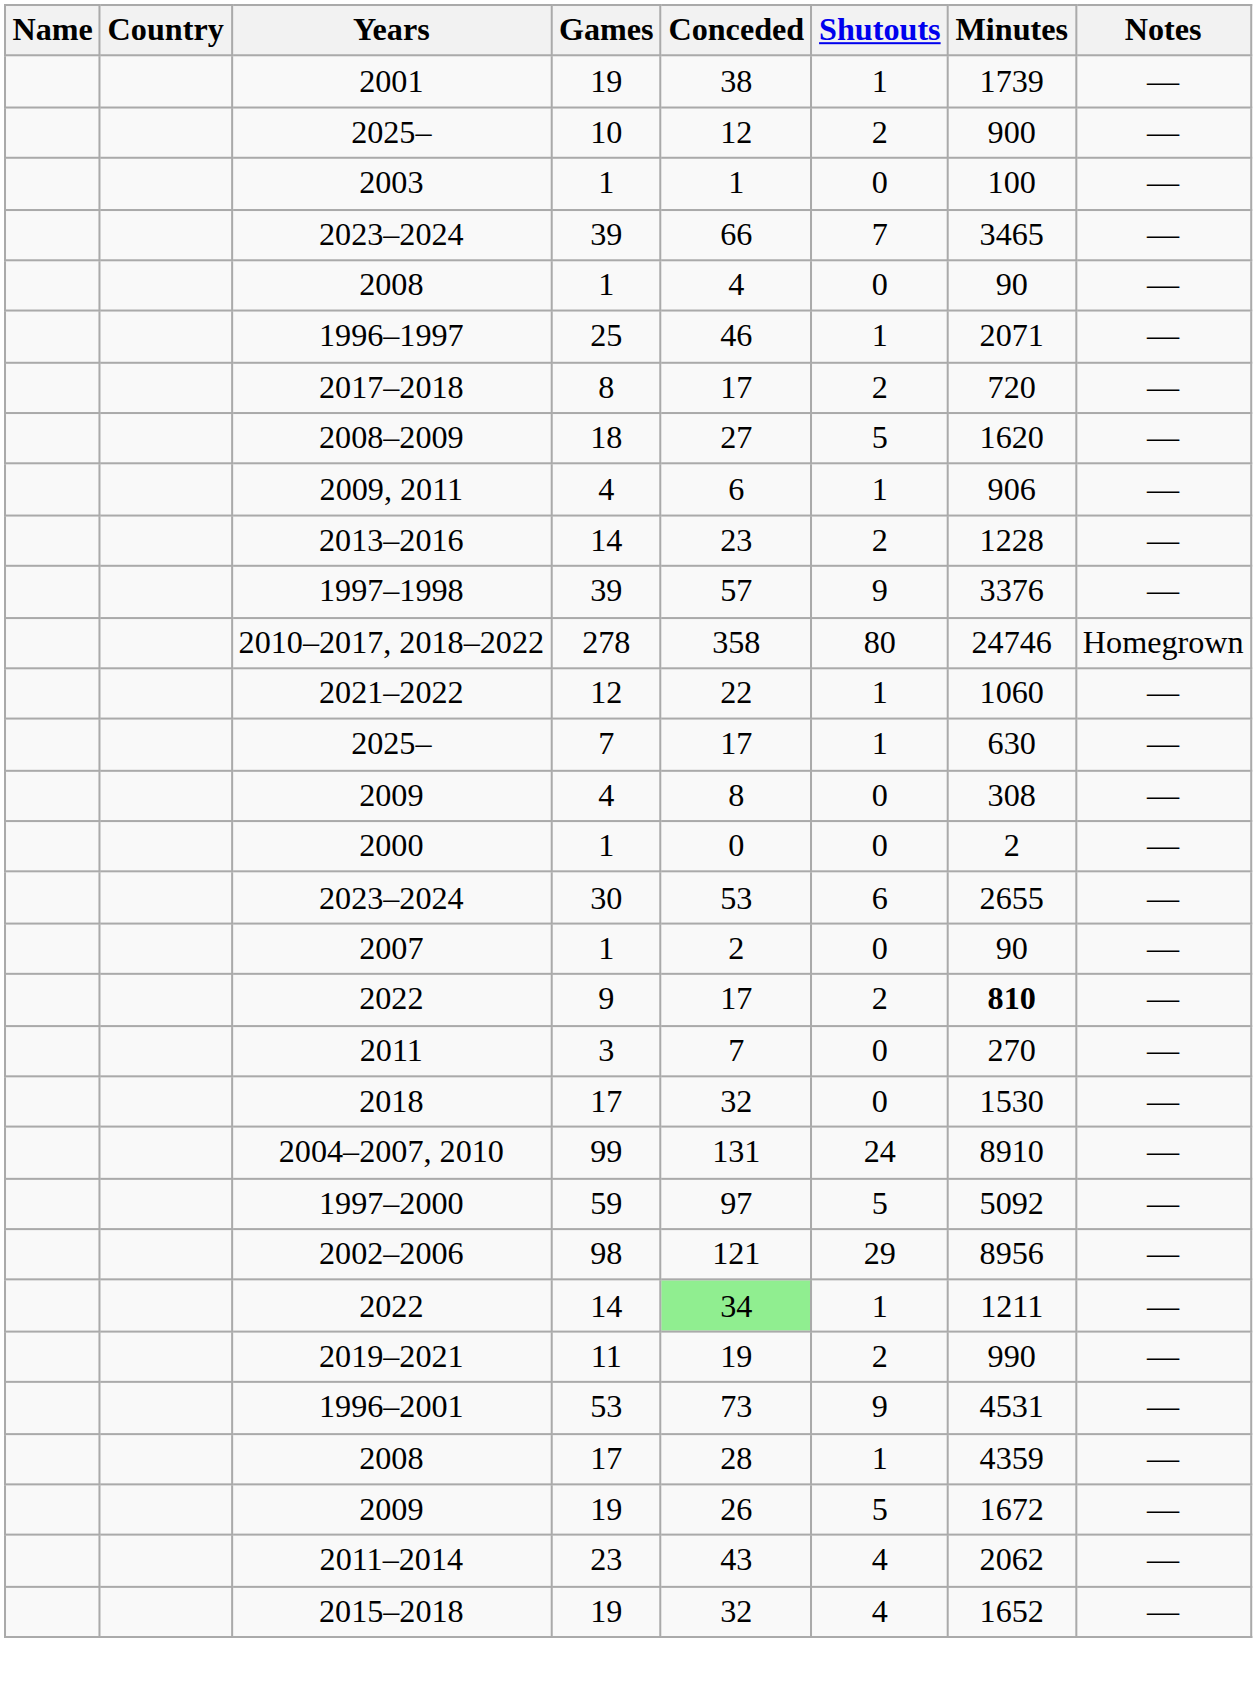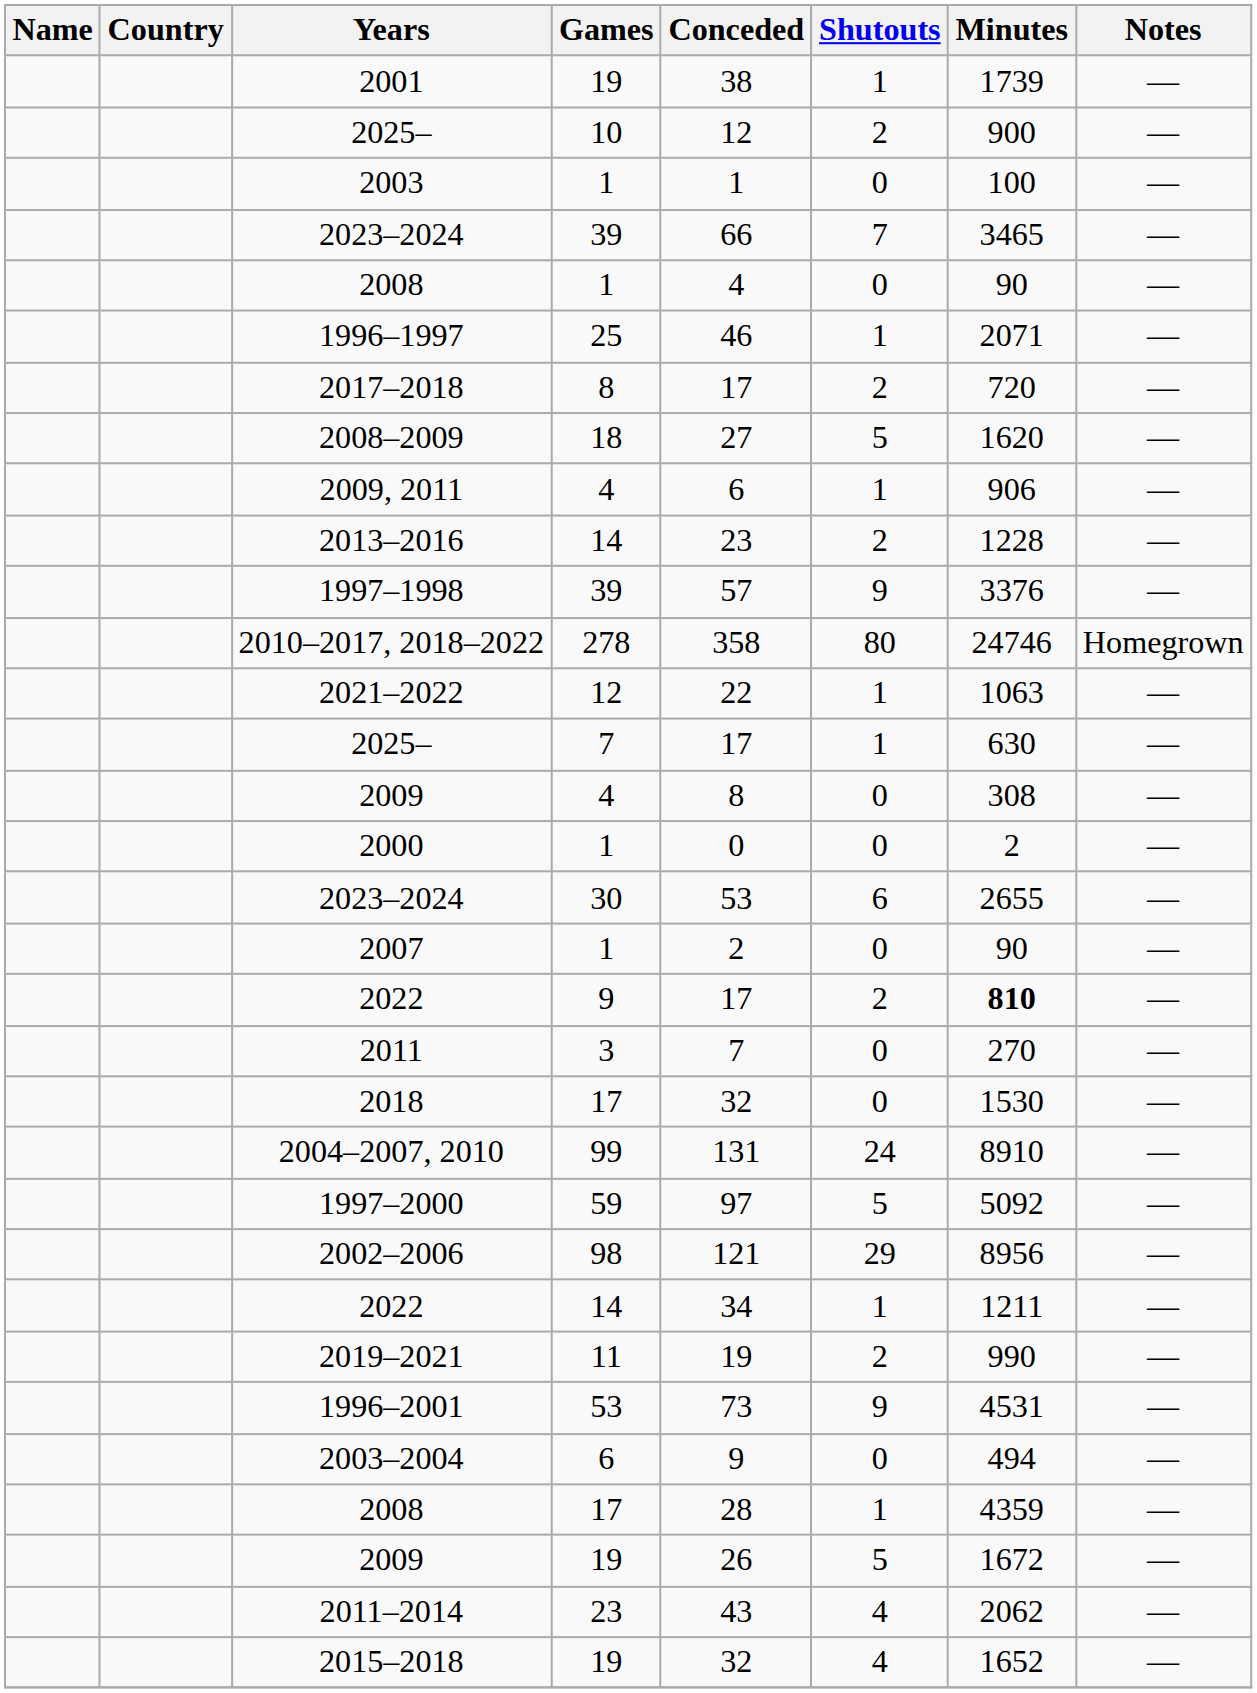2021–2022 | Minutes: 1060 -> 1063
2022 / 14 | Conceded: lightgreen background -> no background
+ row: 2003–2004 | 6 | 9 | 0 | 494 | —
